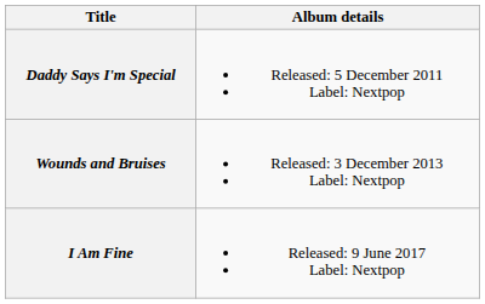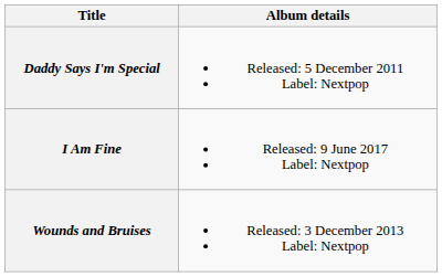rows swapped: Wounds and Bruises <-> I Am Fine
